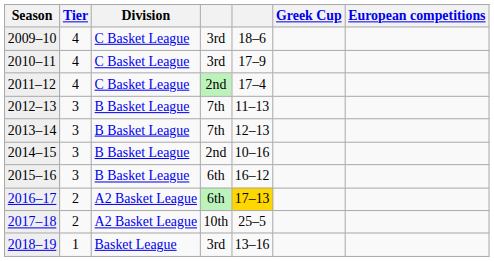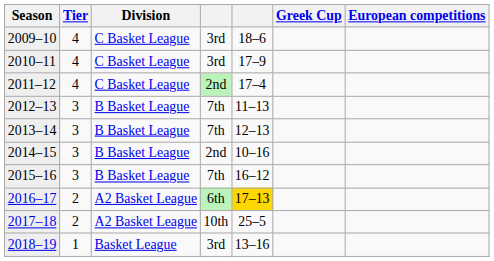2015–16 | column 4: 6th -> 7th
